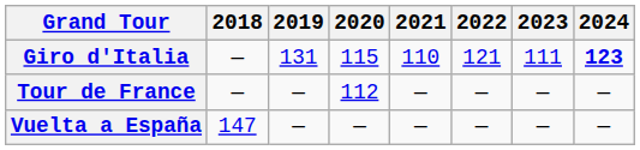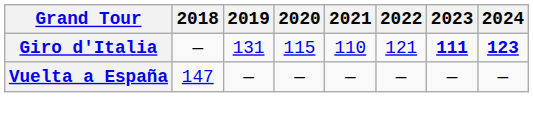Giro d'Italia | 2023: normal -> bold
- row: Tour de France | — | — | 112 | — | — | — | —
